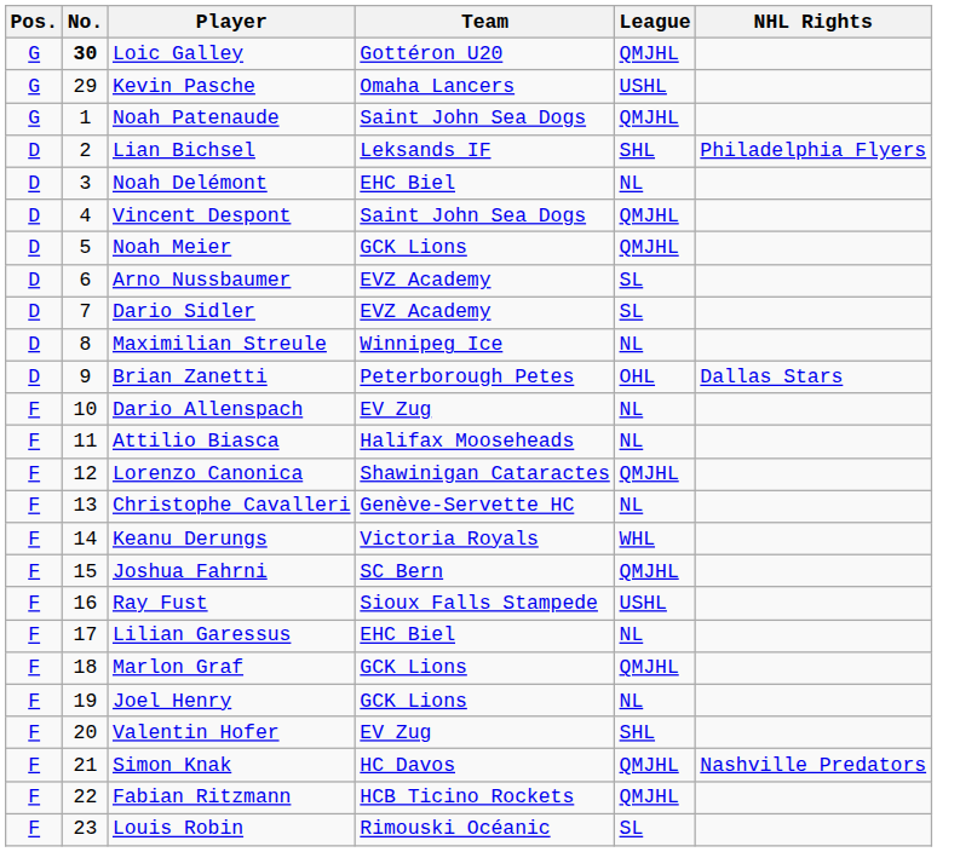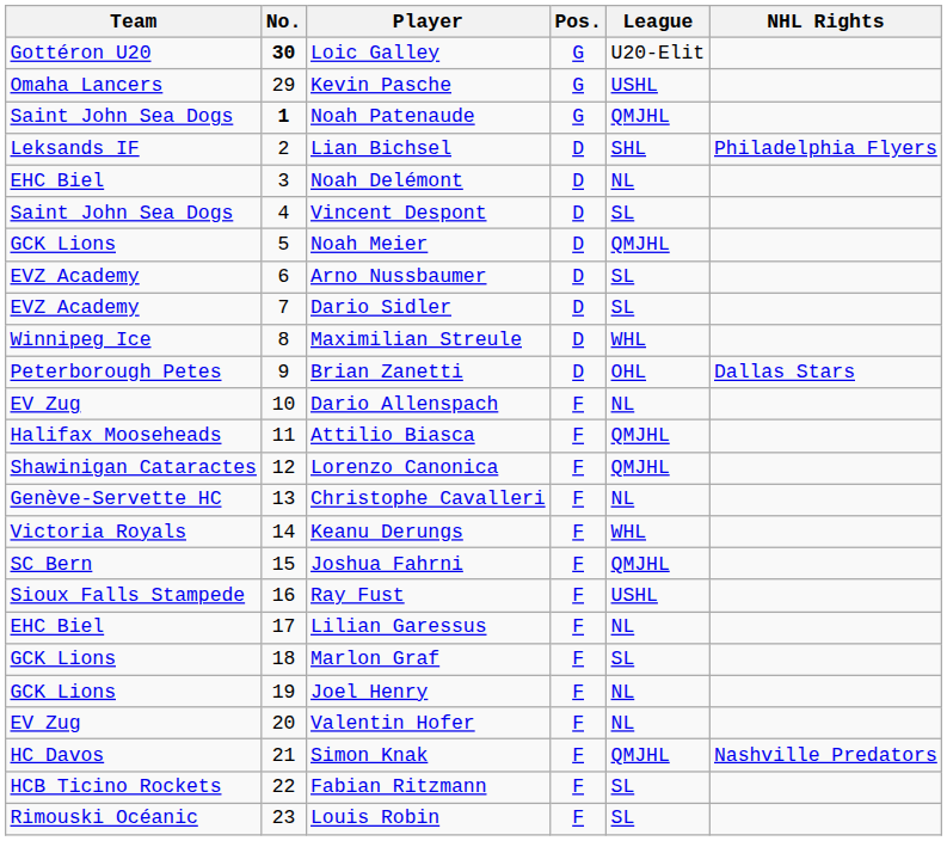columns swapped: Pos. <-> Team
Loic Galley | League: QMJHL -> U20-Elit
Noah Patenaude | No.: normal -> bold
Vincent Despont | League: QMJHL -> SL
Maximilian Streule | League: NL -> WHL
Attilio Biasca | League: NL -> QMJHL
Marlon Graf | League: QMJHL -> SL
Valentin Hofer | League: SHL -> NL
Fabian Ritzmann | League: QMJHL -> SL
